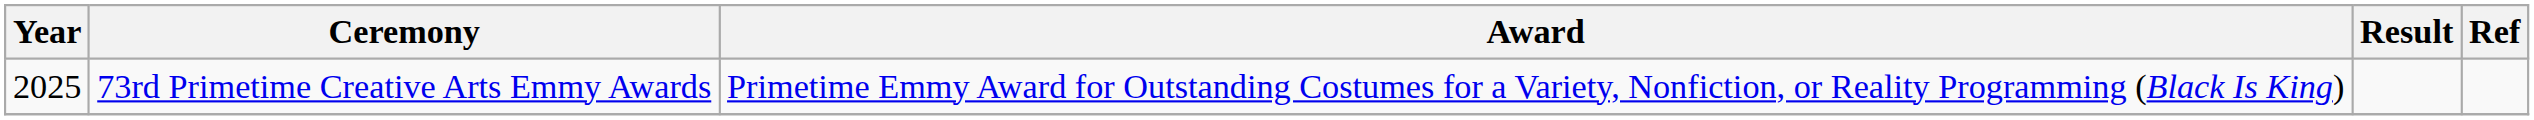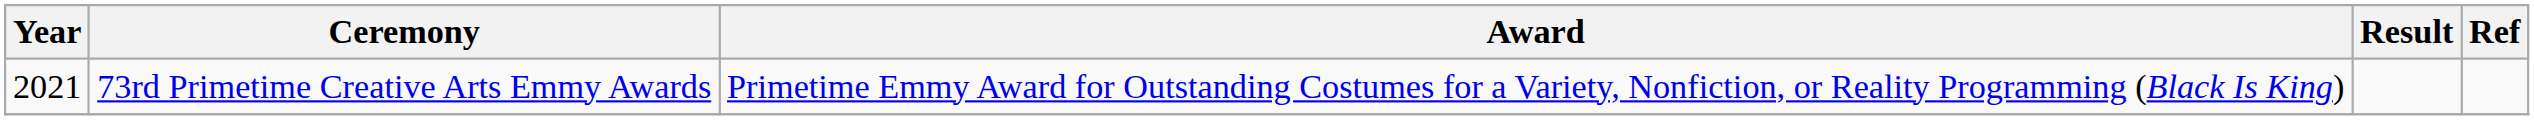73rd Primetime Creative Arts Emmy Awards | Year: 2025 -> 2021
